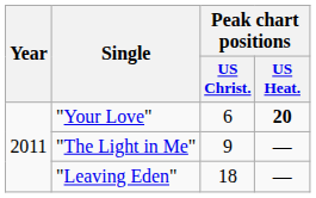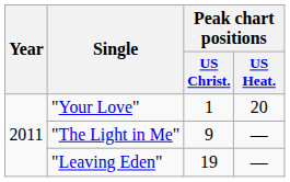"Your Love" | Peak chart positions / US Christ.: 6 -> 1
"Your Love" | Peak chart positions / US Heat.: bold -> normal
"Leaving Eden" | Peak chart positions / US Christ.: 18 -> 19
